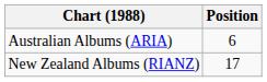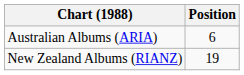New Zealand Albums (RIANZ) | Position: 17 -> 19
